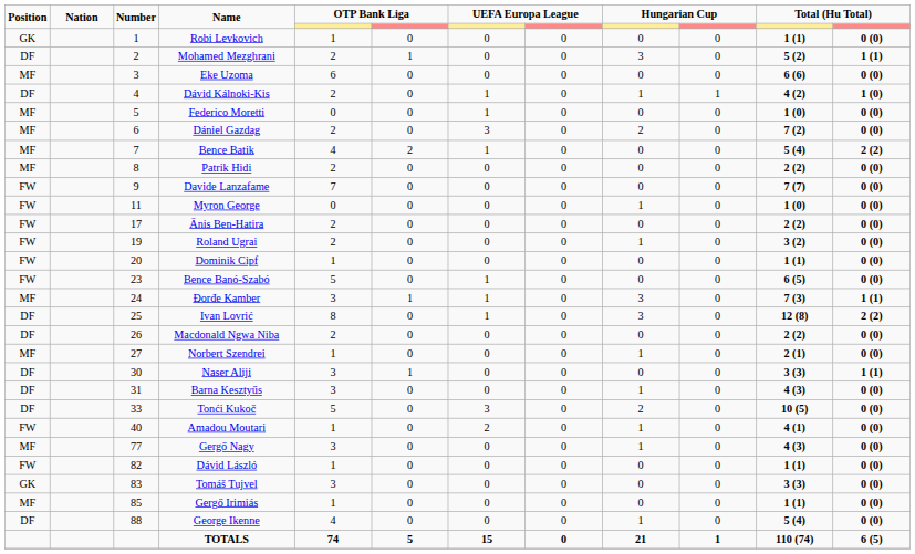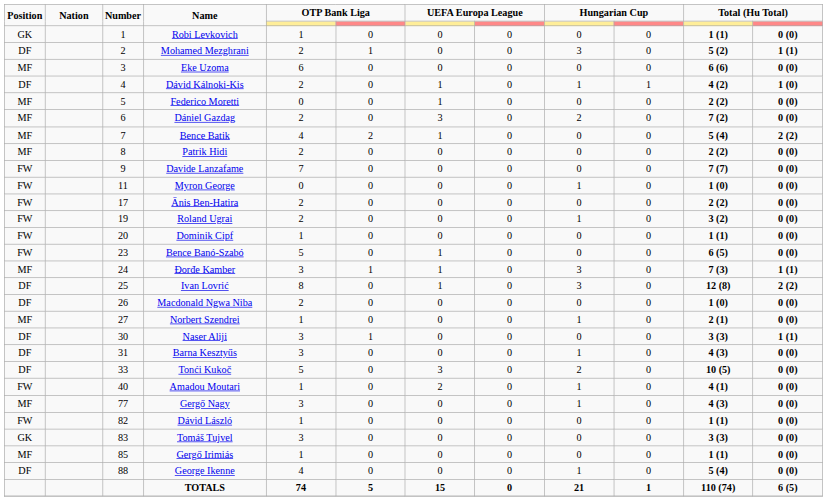Federico Moretti | column 11: 1 (0) -> 2 (2)
Macdonald Ngwa Niba | column 11: 2 (2) -> 1 (0)
